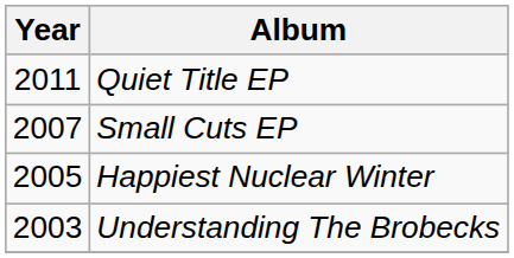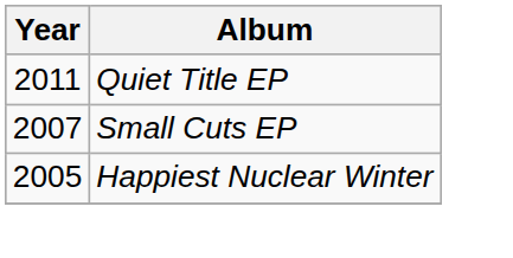- row: 2003 | Understanding The Brobecks
